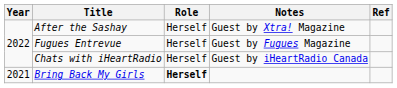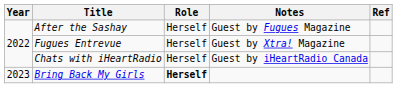After the Sashay | Notes: Guest by Xtra! Magazine -> Guest by Fugues Magazine
Fugues Entrevue | Notes: Guest by Fugues Magazine -> Guest by Xtra! Magazine
Bring Back My Girls | Year: 2021 -> 2023
